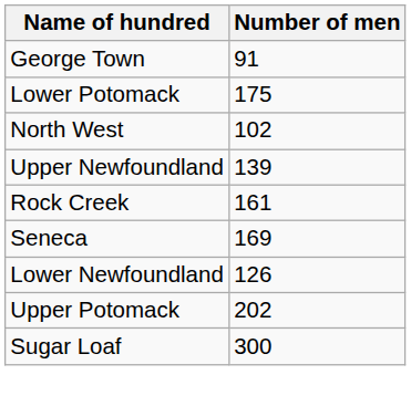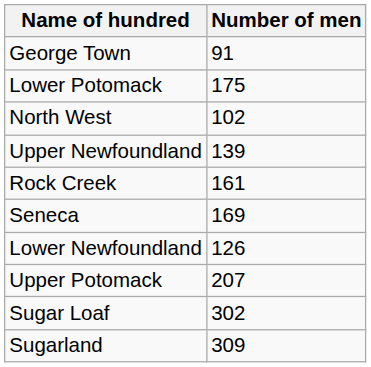Upper Potomack | Number of men: 202 -> 207
Sugar Loaf | Number of men: 300 -> 302
+ row: Sugarland | 309
